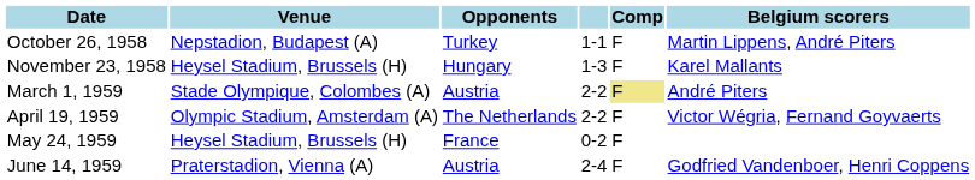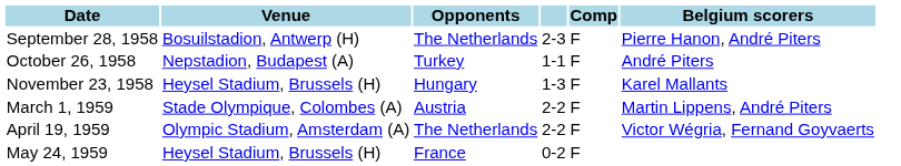+ row: September 28, 1958 | Bosuilstadion, Antwerp (H) | The Netherlands | 2-3 | F | Pierre Hanon, André Piters
October 26, 1958 | Belgium scorers: Martin Lippens, André Piters -> André Piters
March 1, 1959 | Comp: khaki background -> no background
March 1, 1959 | Belgium scorers: André Piters -> Martin Lippens, André Piters
- row: June 14, 1959 | Praterstadion, Vienna (A) | Austria | 2-4 | F | Godfried Vandenboer, Henri Coppens
